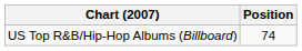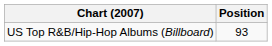US Top R&B/Hip-Hop Albums (Billboard) | Position: 74 -> 93
